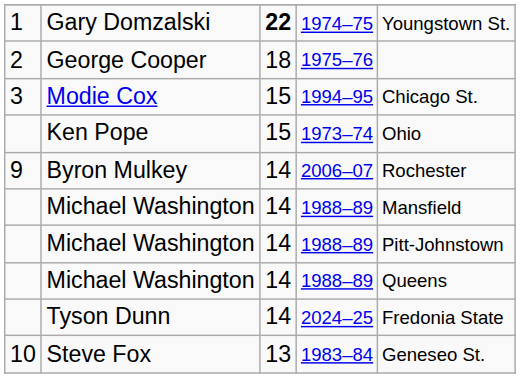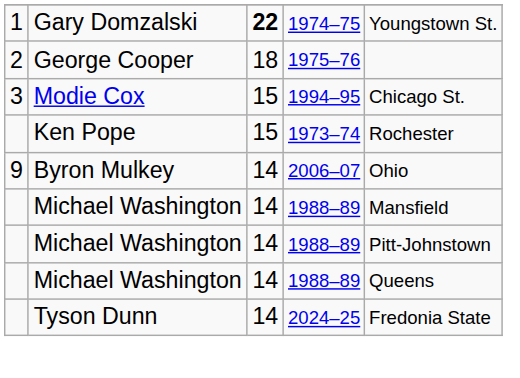Ken Pope | column 5: Ohio -> Rochester
Byron Mulkey | column 5: Rochester -> Ohio
- row: 10 | Steve Fox | 13 | 1983–84 | Geneseo St.
